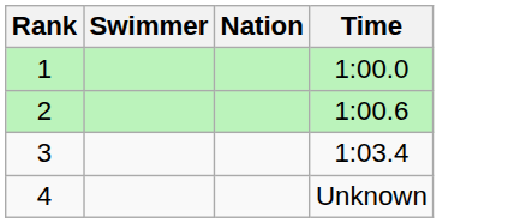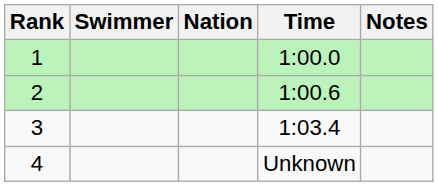+ column: Notes
